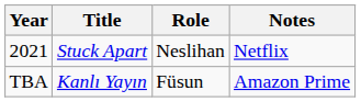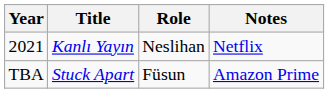2021 | Title: Stuck Apart -> Kanlı Yayın
TBA | Title: Kanlı Yayın -> Stuck Apart
